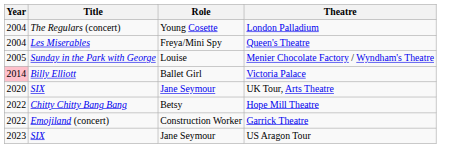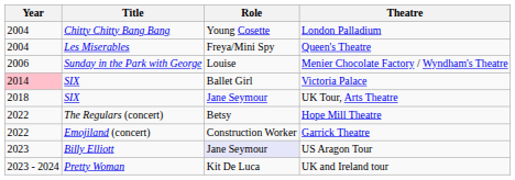London Palladium | Title: The Regulars (concert) -> Chitty Chitty Bang Bang
Menier Chocolate Factory / Wyndham's Theatre | Year: 2005 -> 2006
Victoria Palace | Title: Billy Elliott -> SIX
UK Tour, Arts Theatre | Year: 2020 -> 2018
Hope Mill Theatre | Title: Chitty Chitty Bang Bang -> The Regulars (concert)
US Aragon Tour | Title: SIX -> Billy Elliott
US Aragon Tour | Role: no background -> lavender background
+ row: 2023 - 2024 | Pretty Woman | Kit De Luca | UK and Ireland tour
